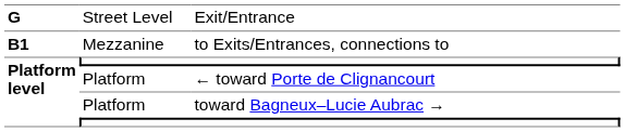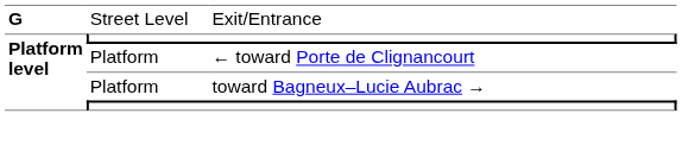- row: B1 | Mezzanine | to Exits/Entrances, connections to
